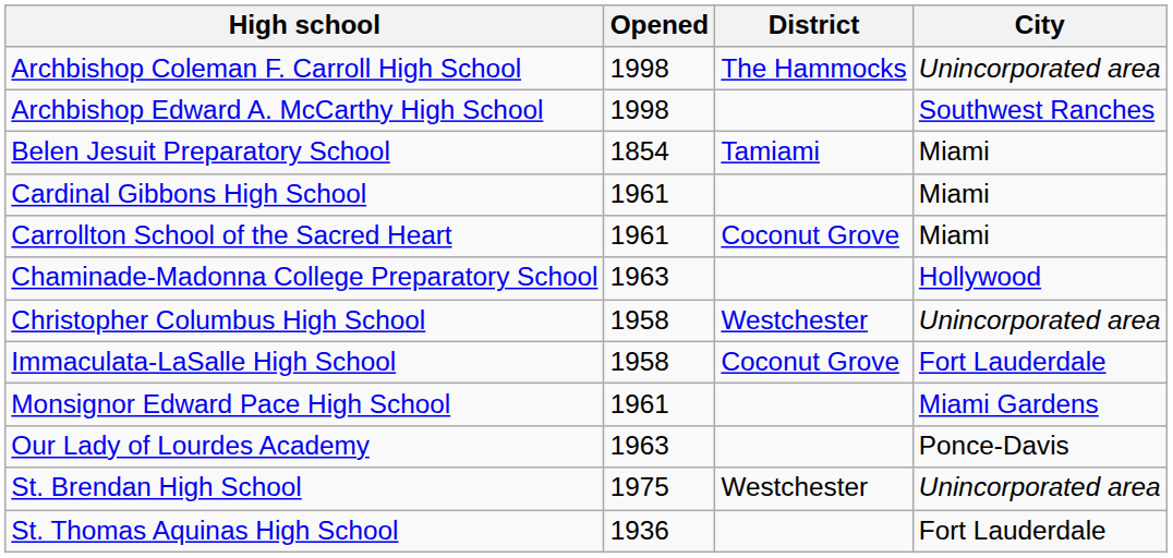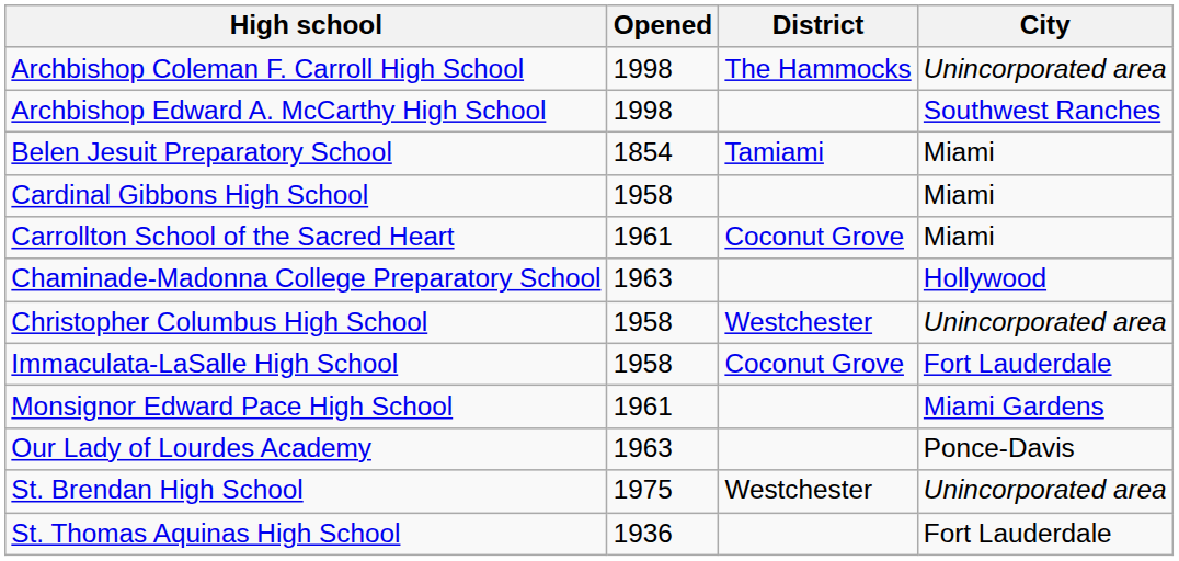Cardinal Gibbons High School | Opened: 1961 -> 1958
